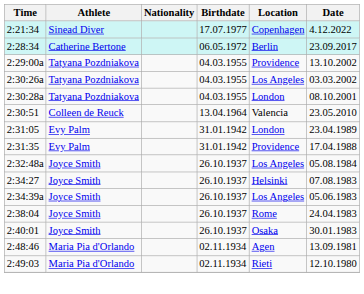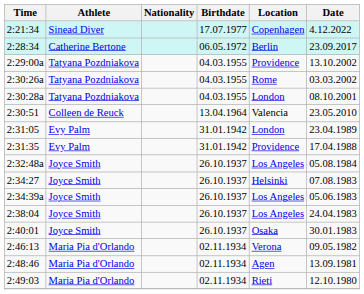2:30:26a | Location: Los Angeles -> Rome
2:38:04 | Location: Rome -> Los Angeles
+ row: 2:46:13 | Maria Pia d'Orlando | 02.11.1934 | Verona | 09.05.1982
